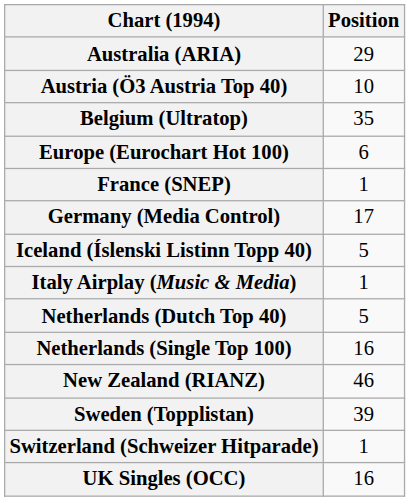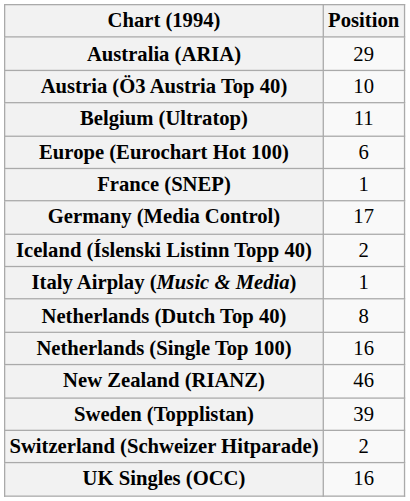Belgium (Ultratop) | Position: 35 -> 11
Iceland (Íslenski Listinn Topp 40) | Position: 5 -> 2
Netherlands (Dutch Top 40) | Position: 5 -> 8
Switzerland (Schweizer Hitparade) | Position: 1 -> 2
